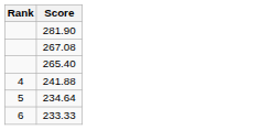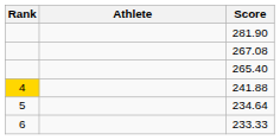+ column: Athlete
241.88 | Rank: no background -> gold background
